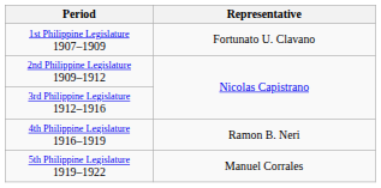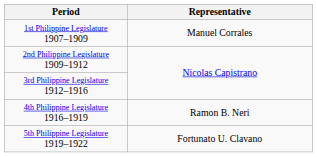1st Philippine Legislature 1907–1909 | Representative: Fortunato U. Clavano -> Manuel Corrales
5th Philippine Legislature 1919–1922 | Representative: Manuel Corrales -> Fortunato U. Clavano
